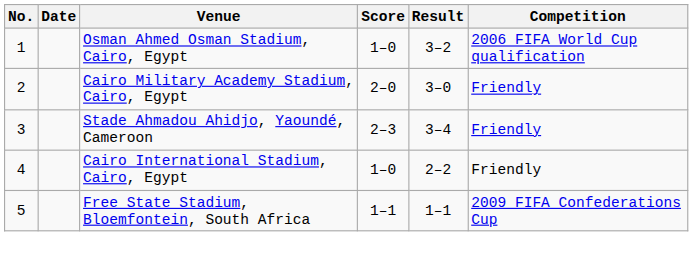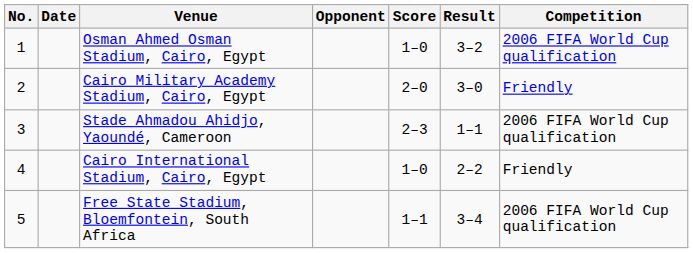+ column: Opponent
Stade Ahmadou Ahidjo, Yaoundé, Cameroon | Result: 3–4 -> 1–1
Stade Ahmadou Ahidjo, Yaoundé, Cameroon | Competition: Friendly -> 2006 FIFA World Cup qualification
Free State Stadium, Bloemfontein, South Africa | Result: 1–1 -> 3–4
Free State Stadium, Bloemfontein, South Africa | Competition: 2009 FIFA Confederations Cup -> 2006 FIFA World Cup qualification
